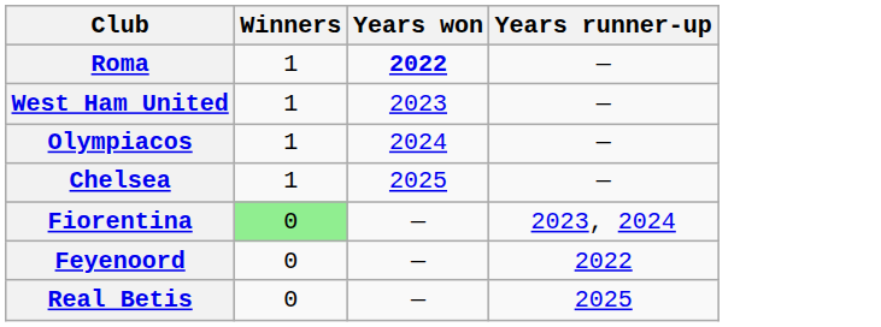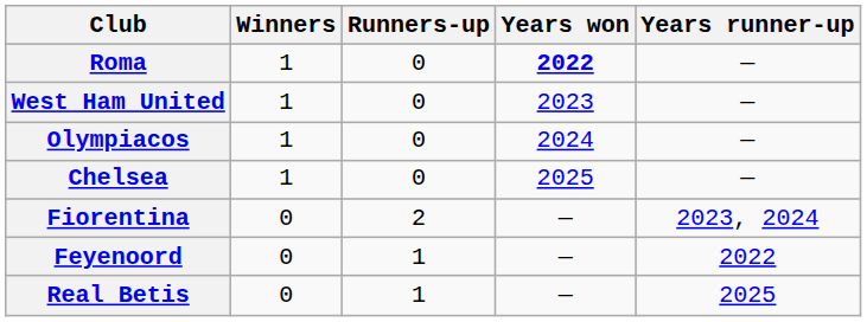+ column: Runners-up | 0 | 0 | 0 | 0 | 2 | 1 | 1
Fiorentina | Winners: lightgreen background -> no background
